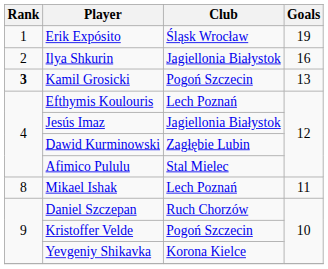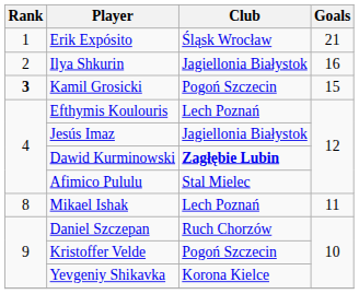Erik Expósito | Goals: 19 -> 21
Kamil Grosicki | Goals: 13 -> 15
Dawid Kurminowski | Club: normal -> bold
